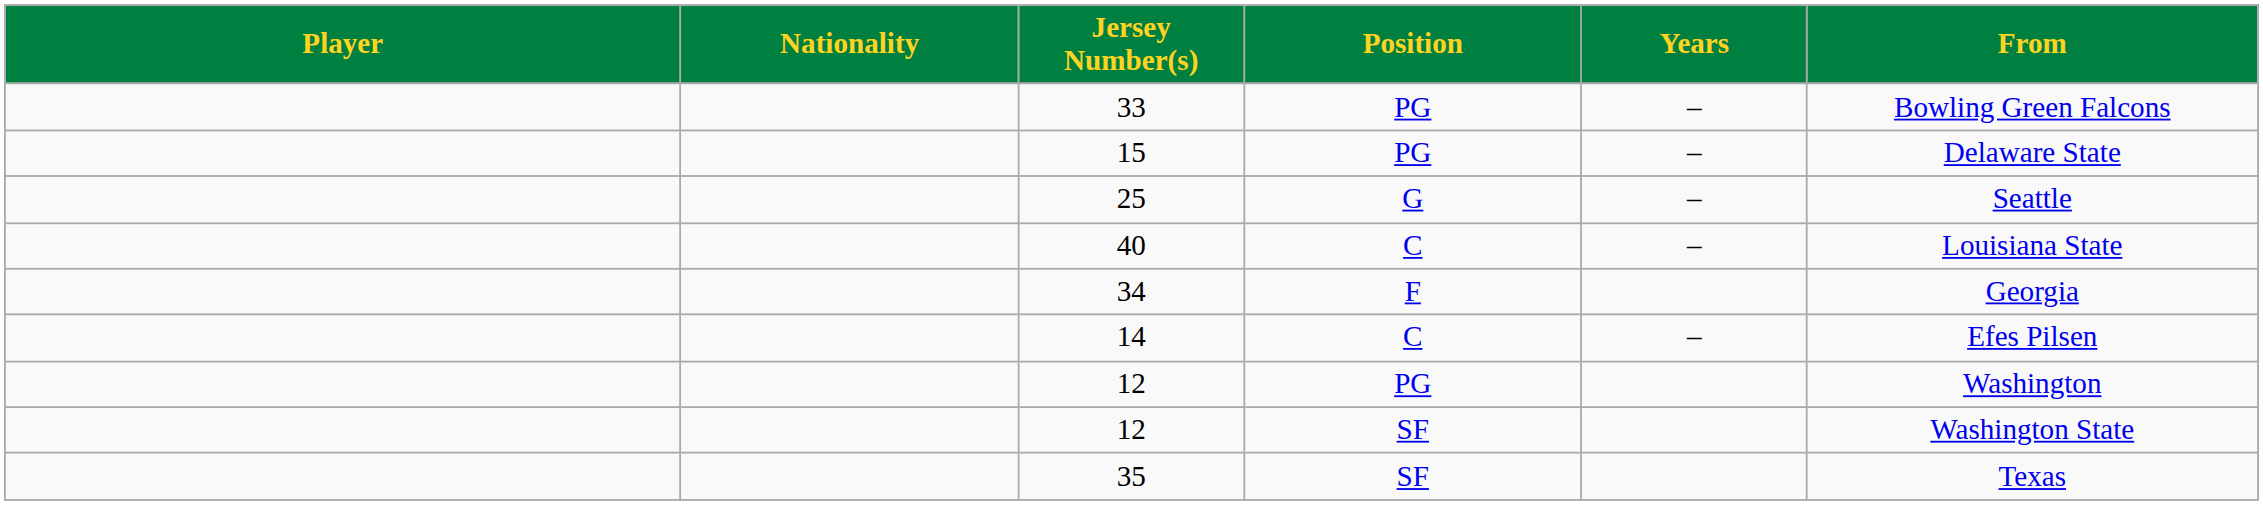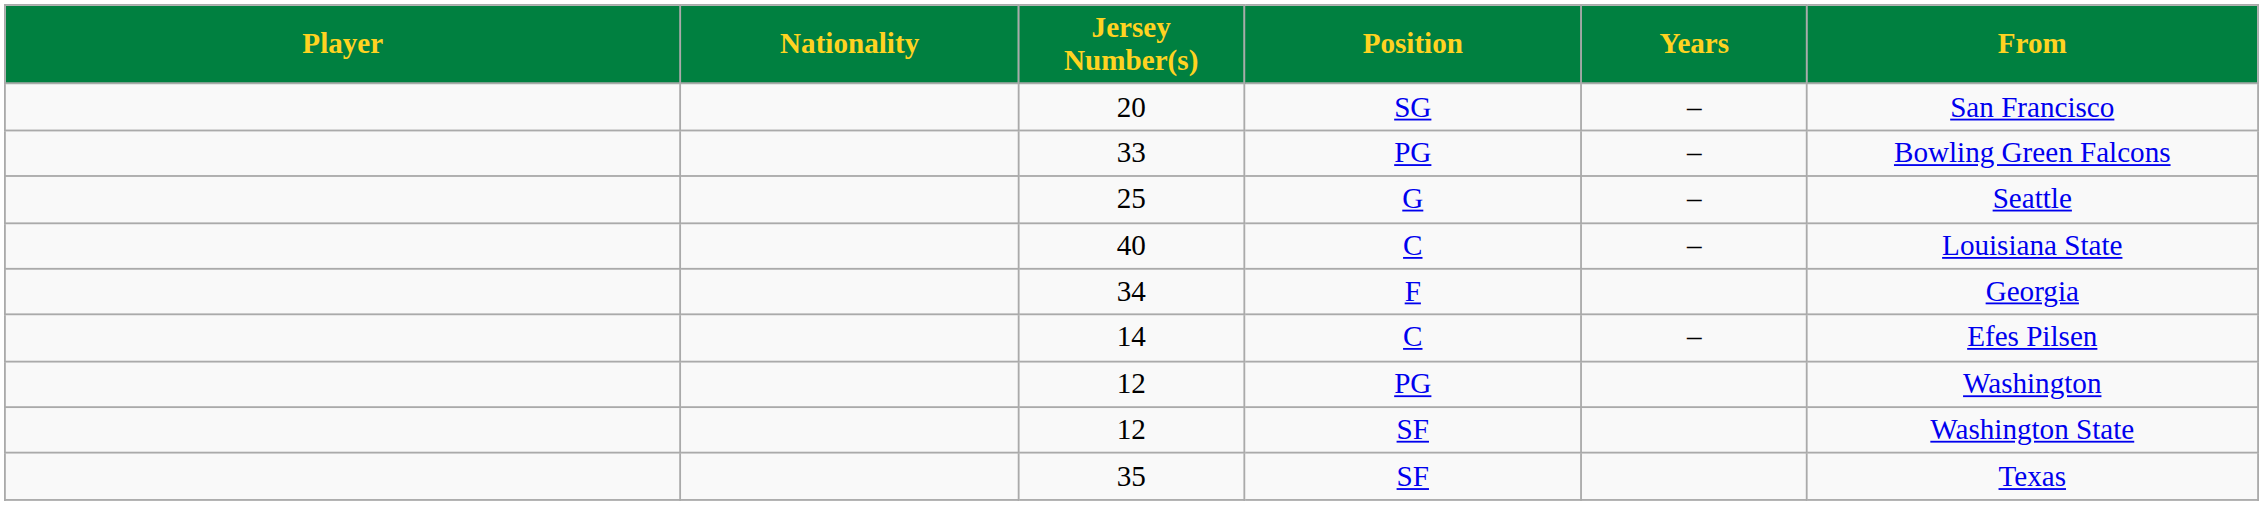+ row: 20 | SG | – | San Francisco
- row: 15 | PG | – | Delaware State
